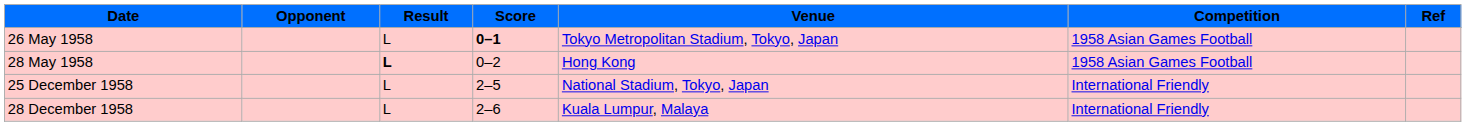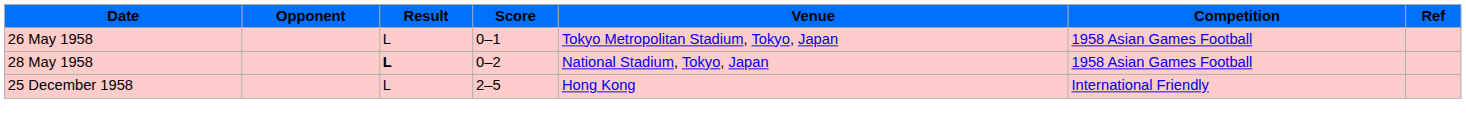26 May 1958 | Score: bold -> normal
28 May 1958 | Venue: Hong Kong -> National Stadium, Tokyo, Japan
25 December 1958 | Venue: National Stadium, Tokyo, Japan -> Hong Kong
- row: 28 December 1958 | L | 2–6 | Kuala Lumpur, Malaya | International Friendly
